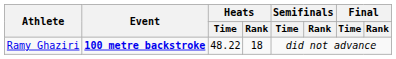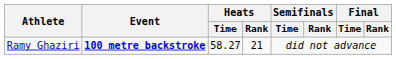Ramy Ghaziri | Heats / Time: 48.22 -> 58.27
Ramy Ghaziri | Heats / Rank: 18 -> 21
